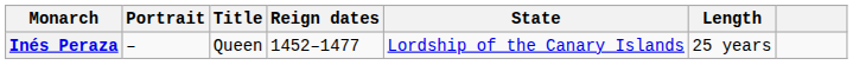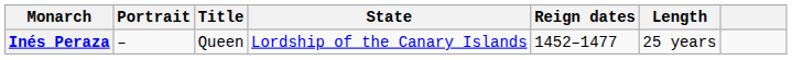columns swapped: State <-> Reign dates
